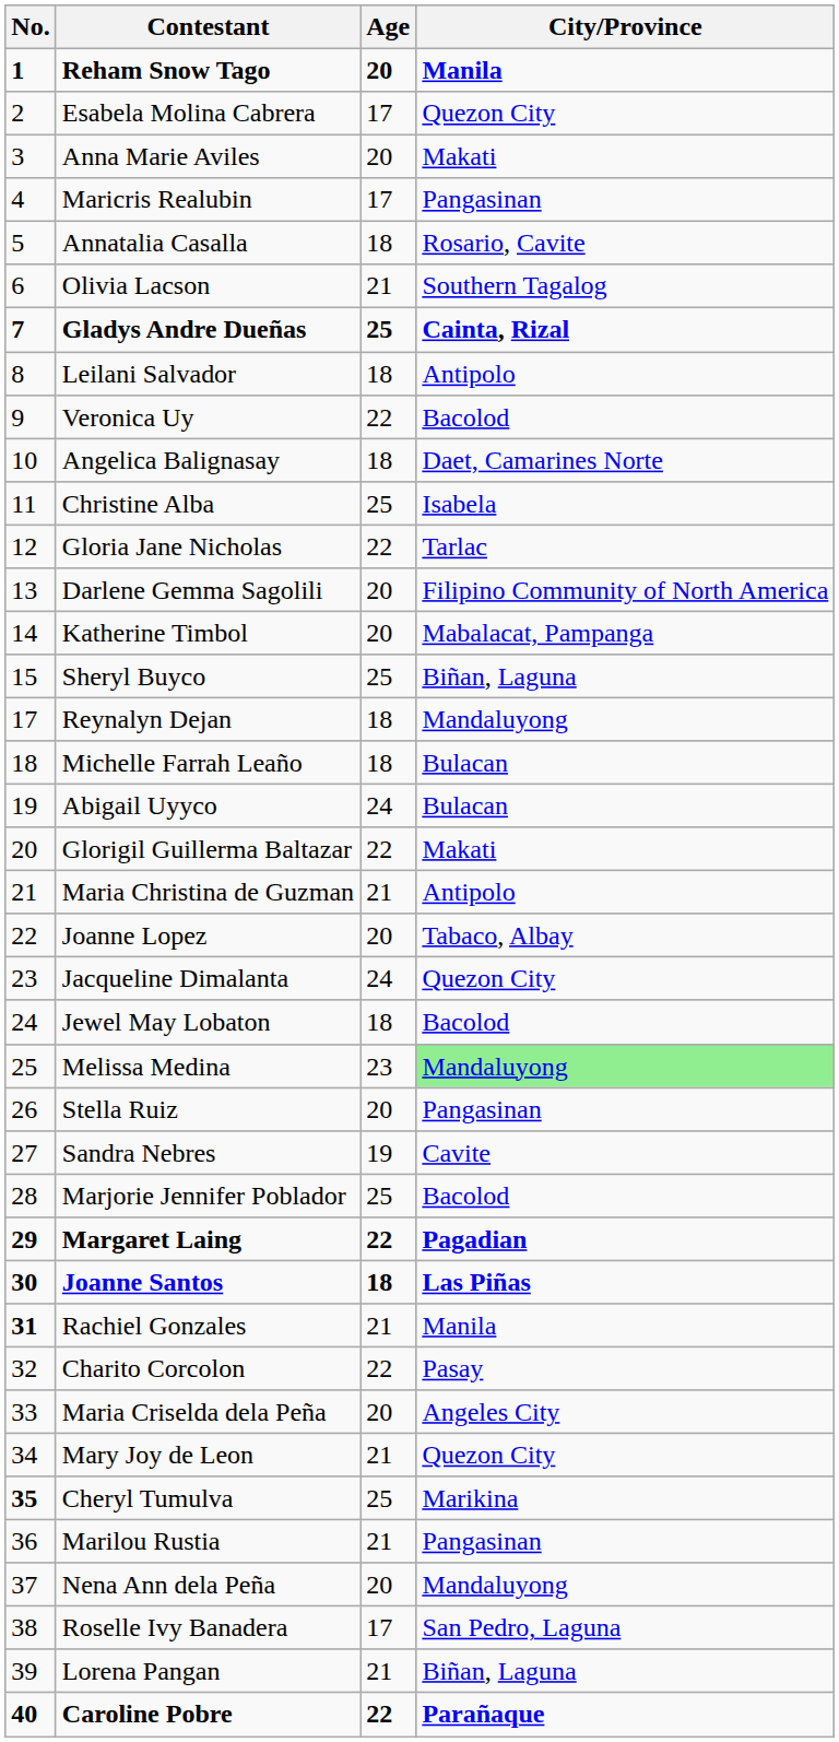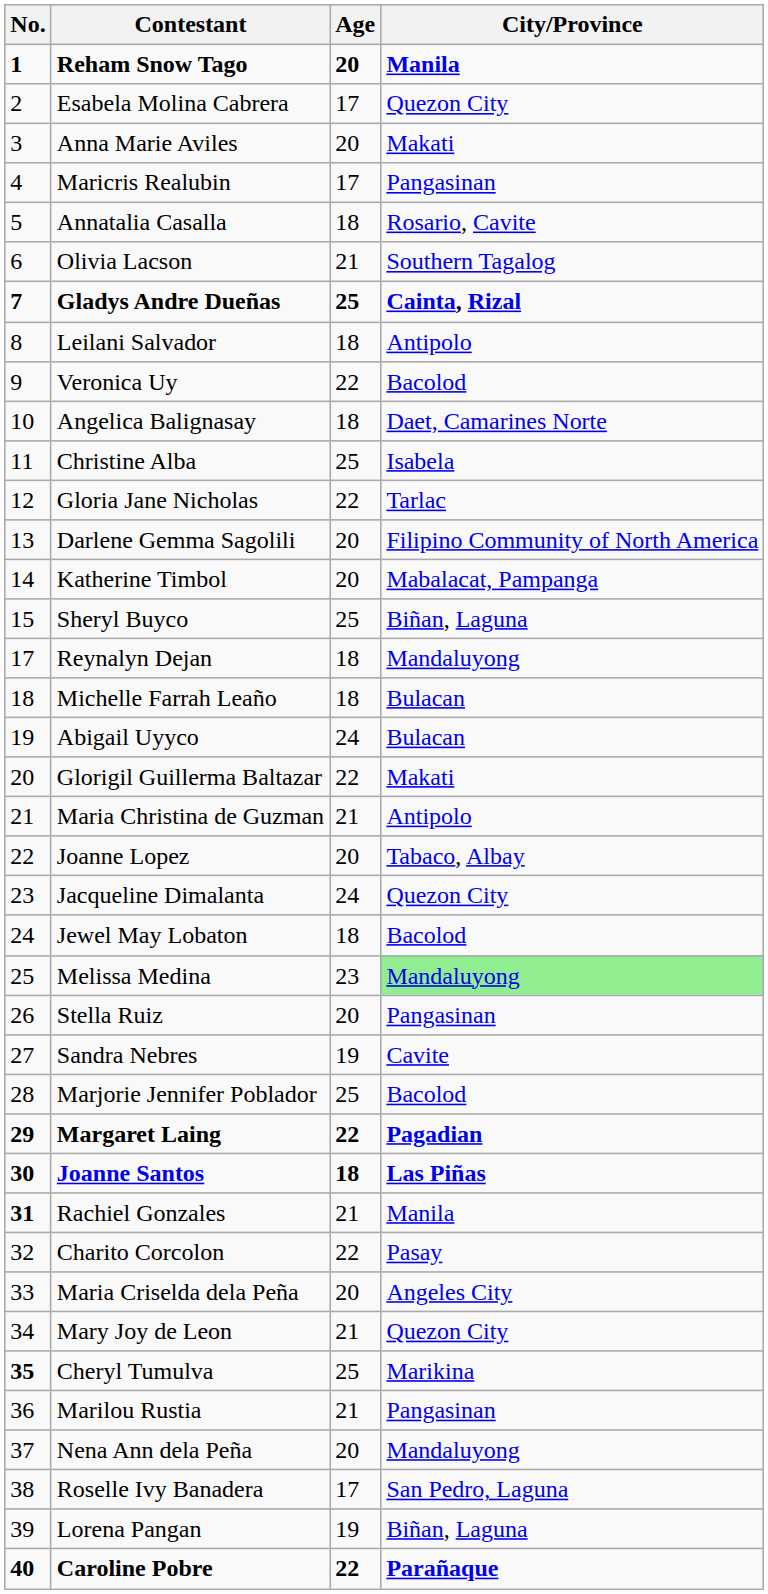Lorena Pangan | Age: 21 -> 19
